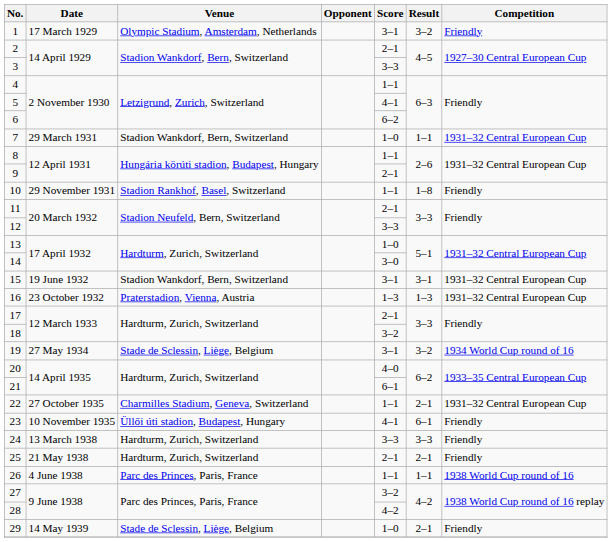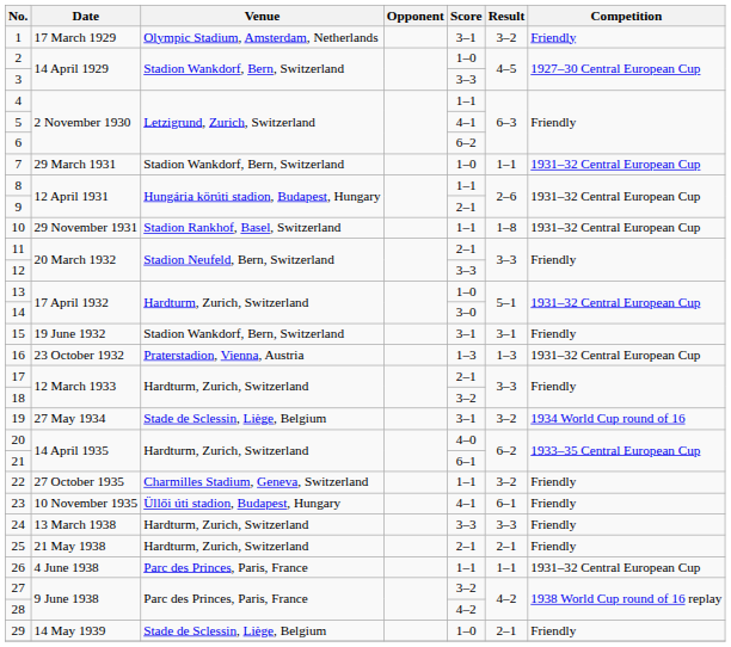2 | Score: 2–1 -> 1–0
10 | Competition: Friendly -> 1931–32 Central European Cup
15 | Competition: 1931–32 Central European Cup -> Friendly
22 | Result: 2–1 -> 3–2
22 | Competition: 1931–32 Central European Cup -> Friendly
26 | Competition: 1938 World Cup round of 16 -> 1931–32 Central European Cup
